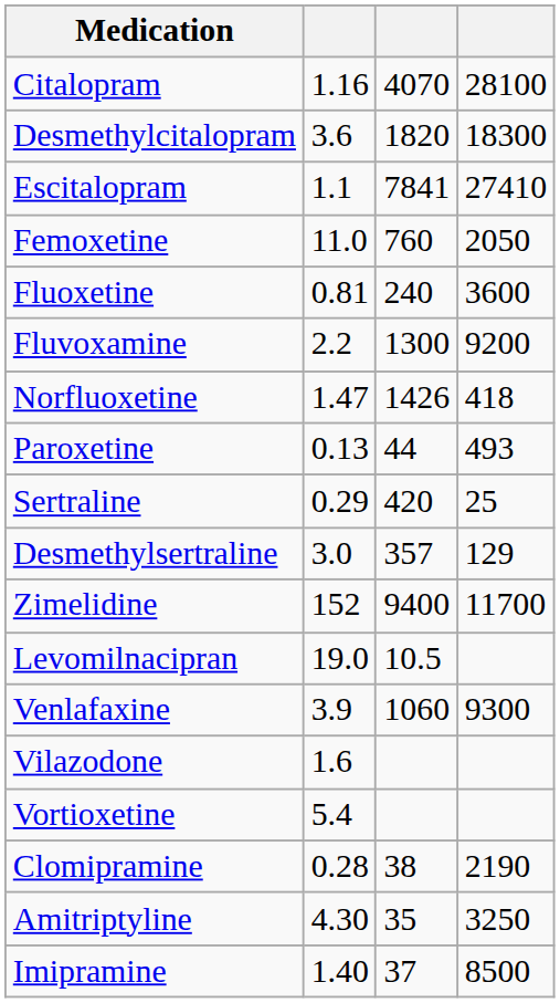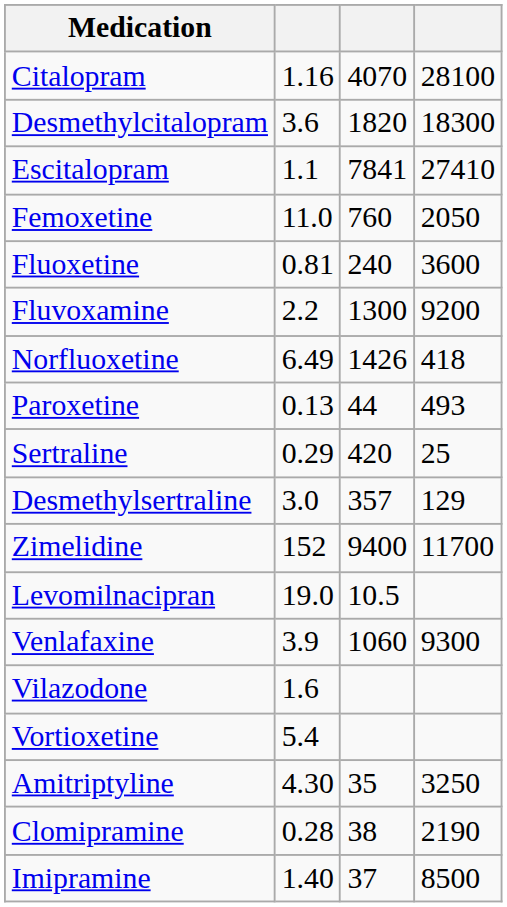Norfluoxetine | column 2: 1.47 -> 6.49
rows swapped: Amitriptyline <-> Clomipramine
